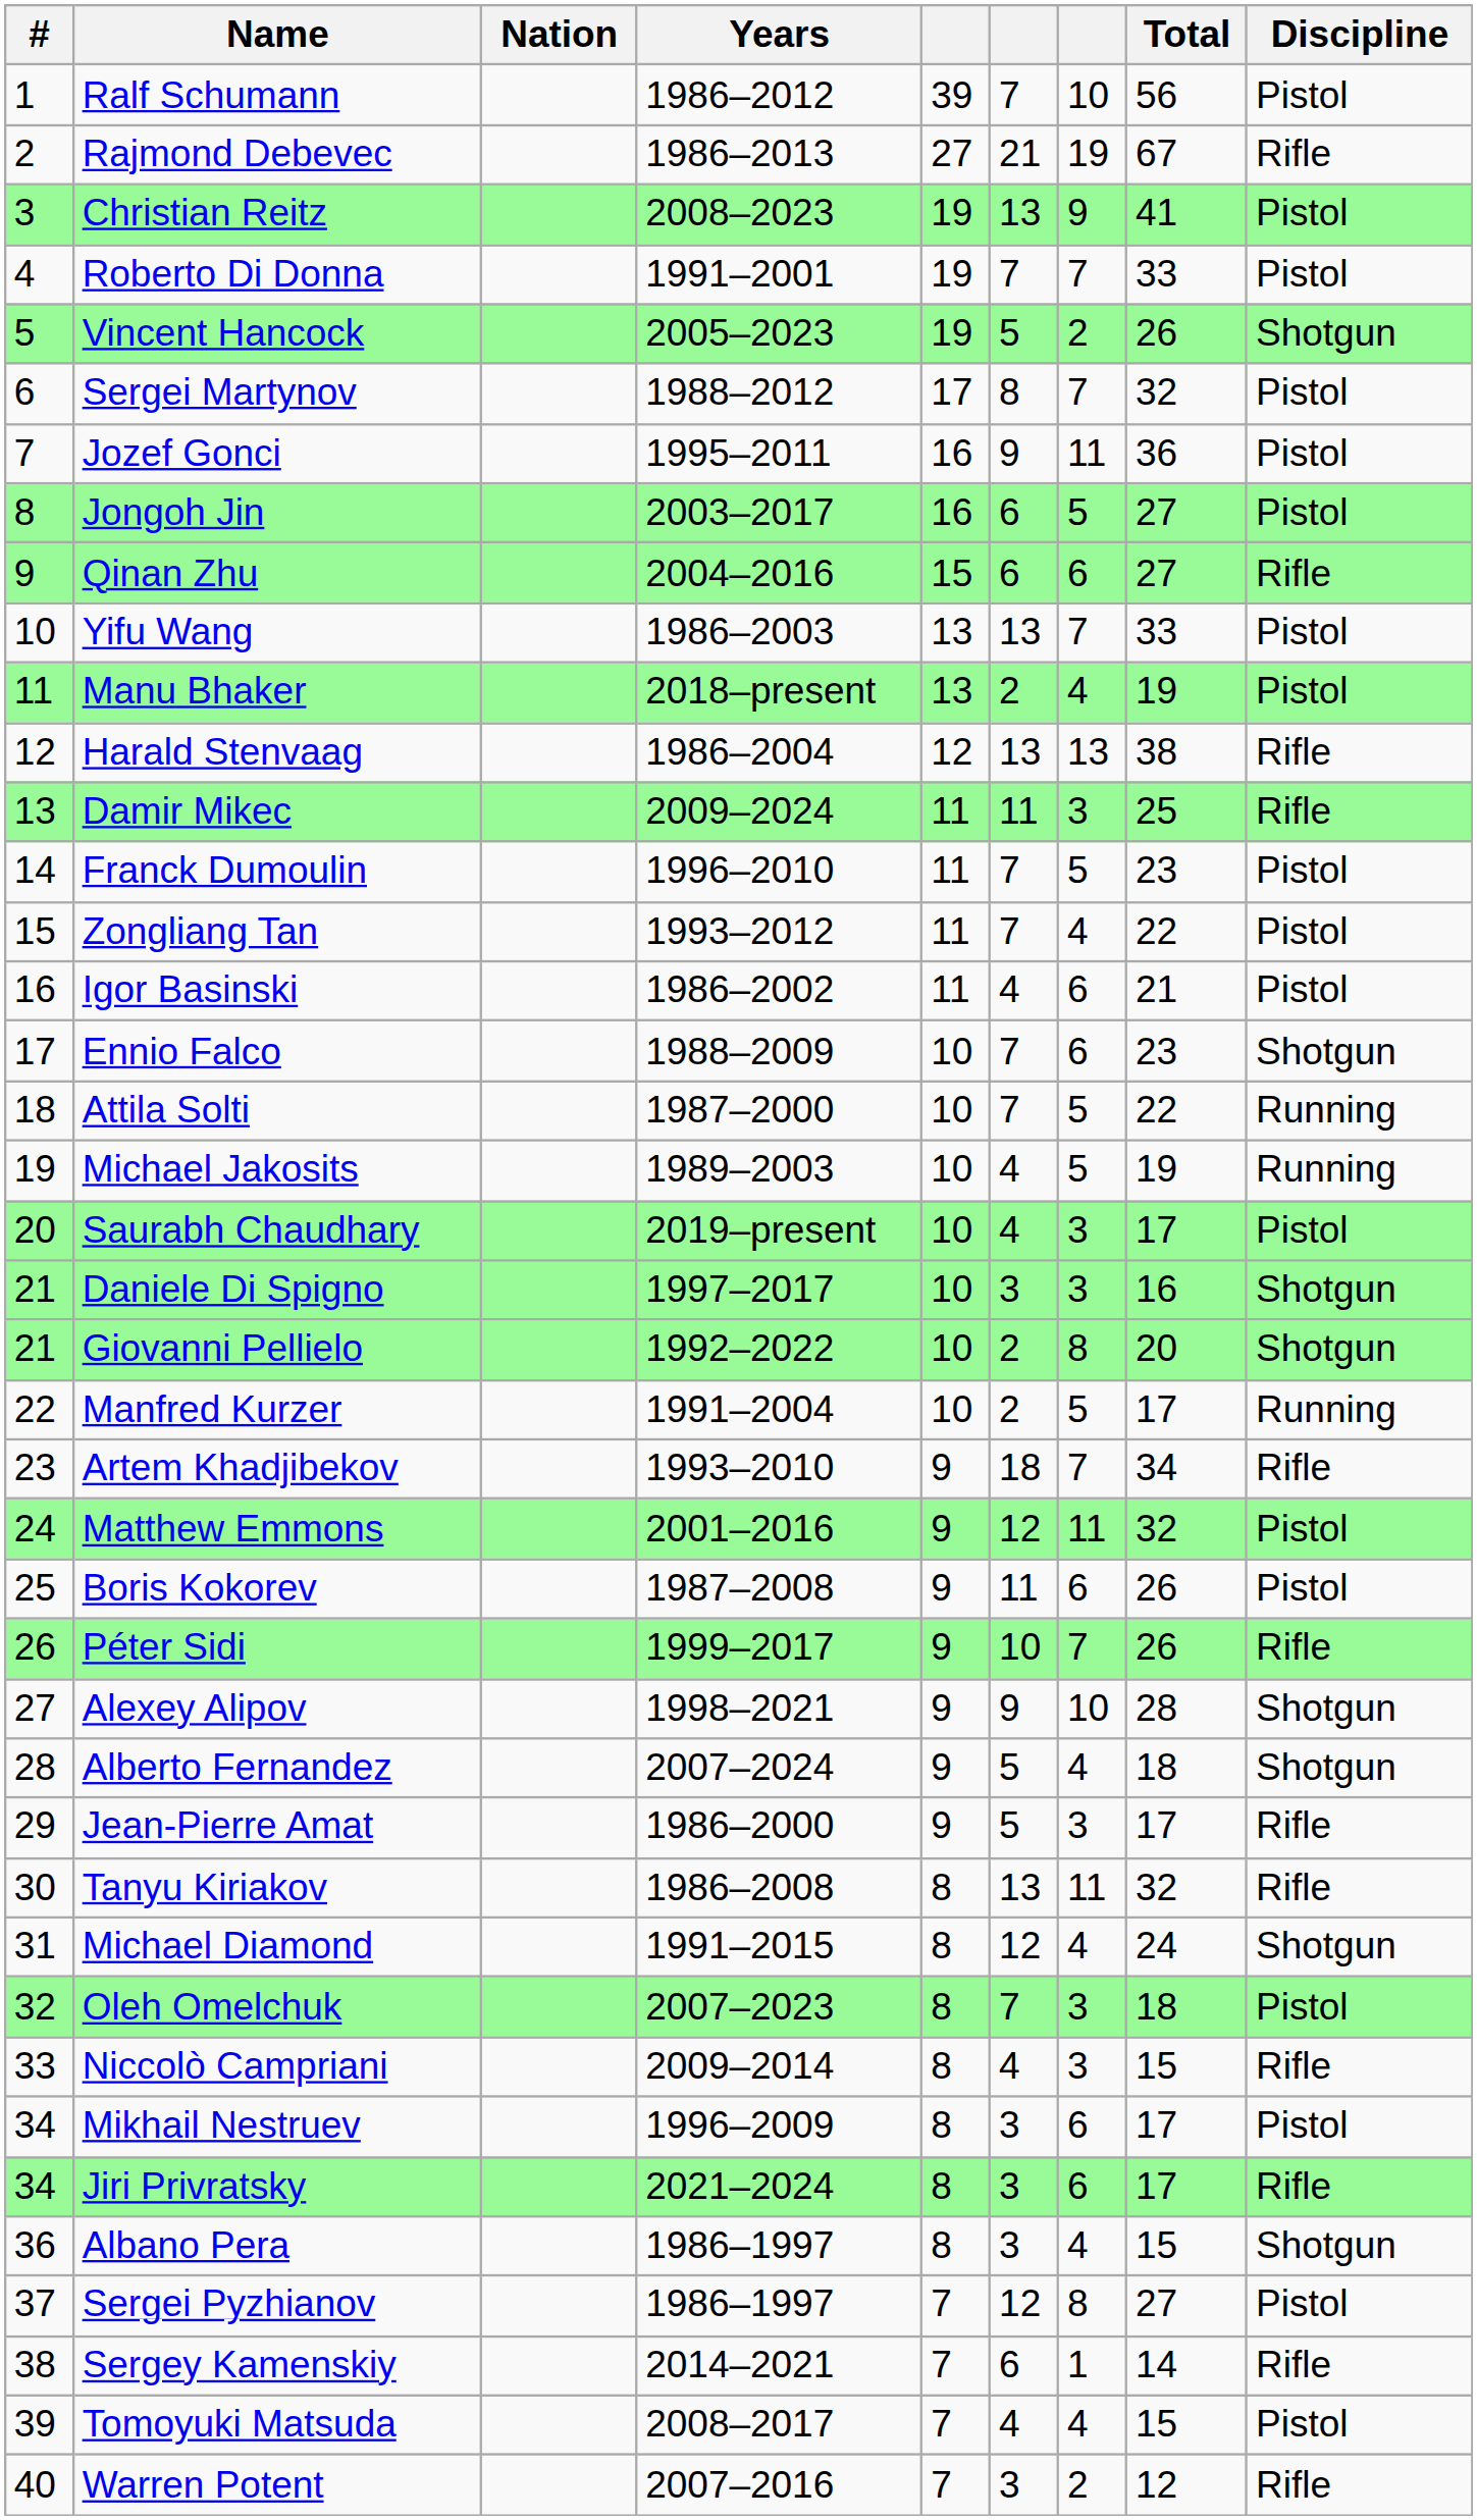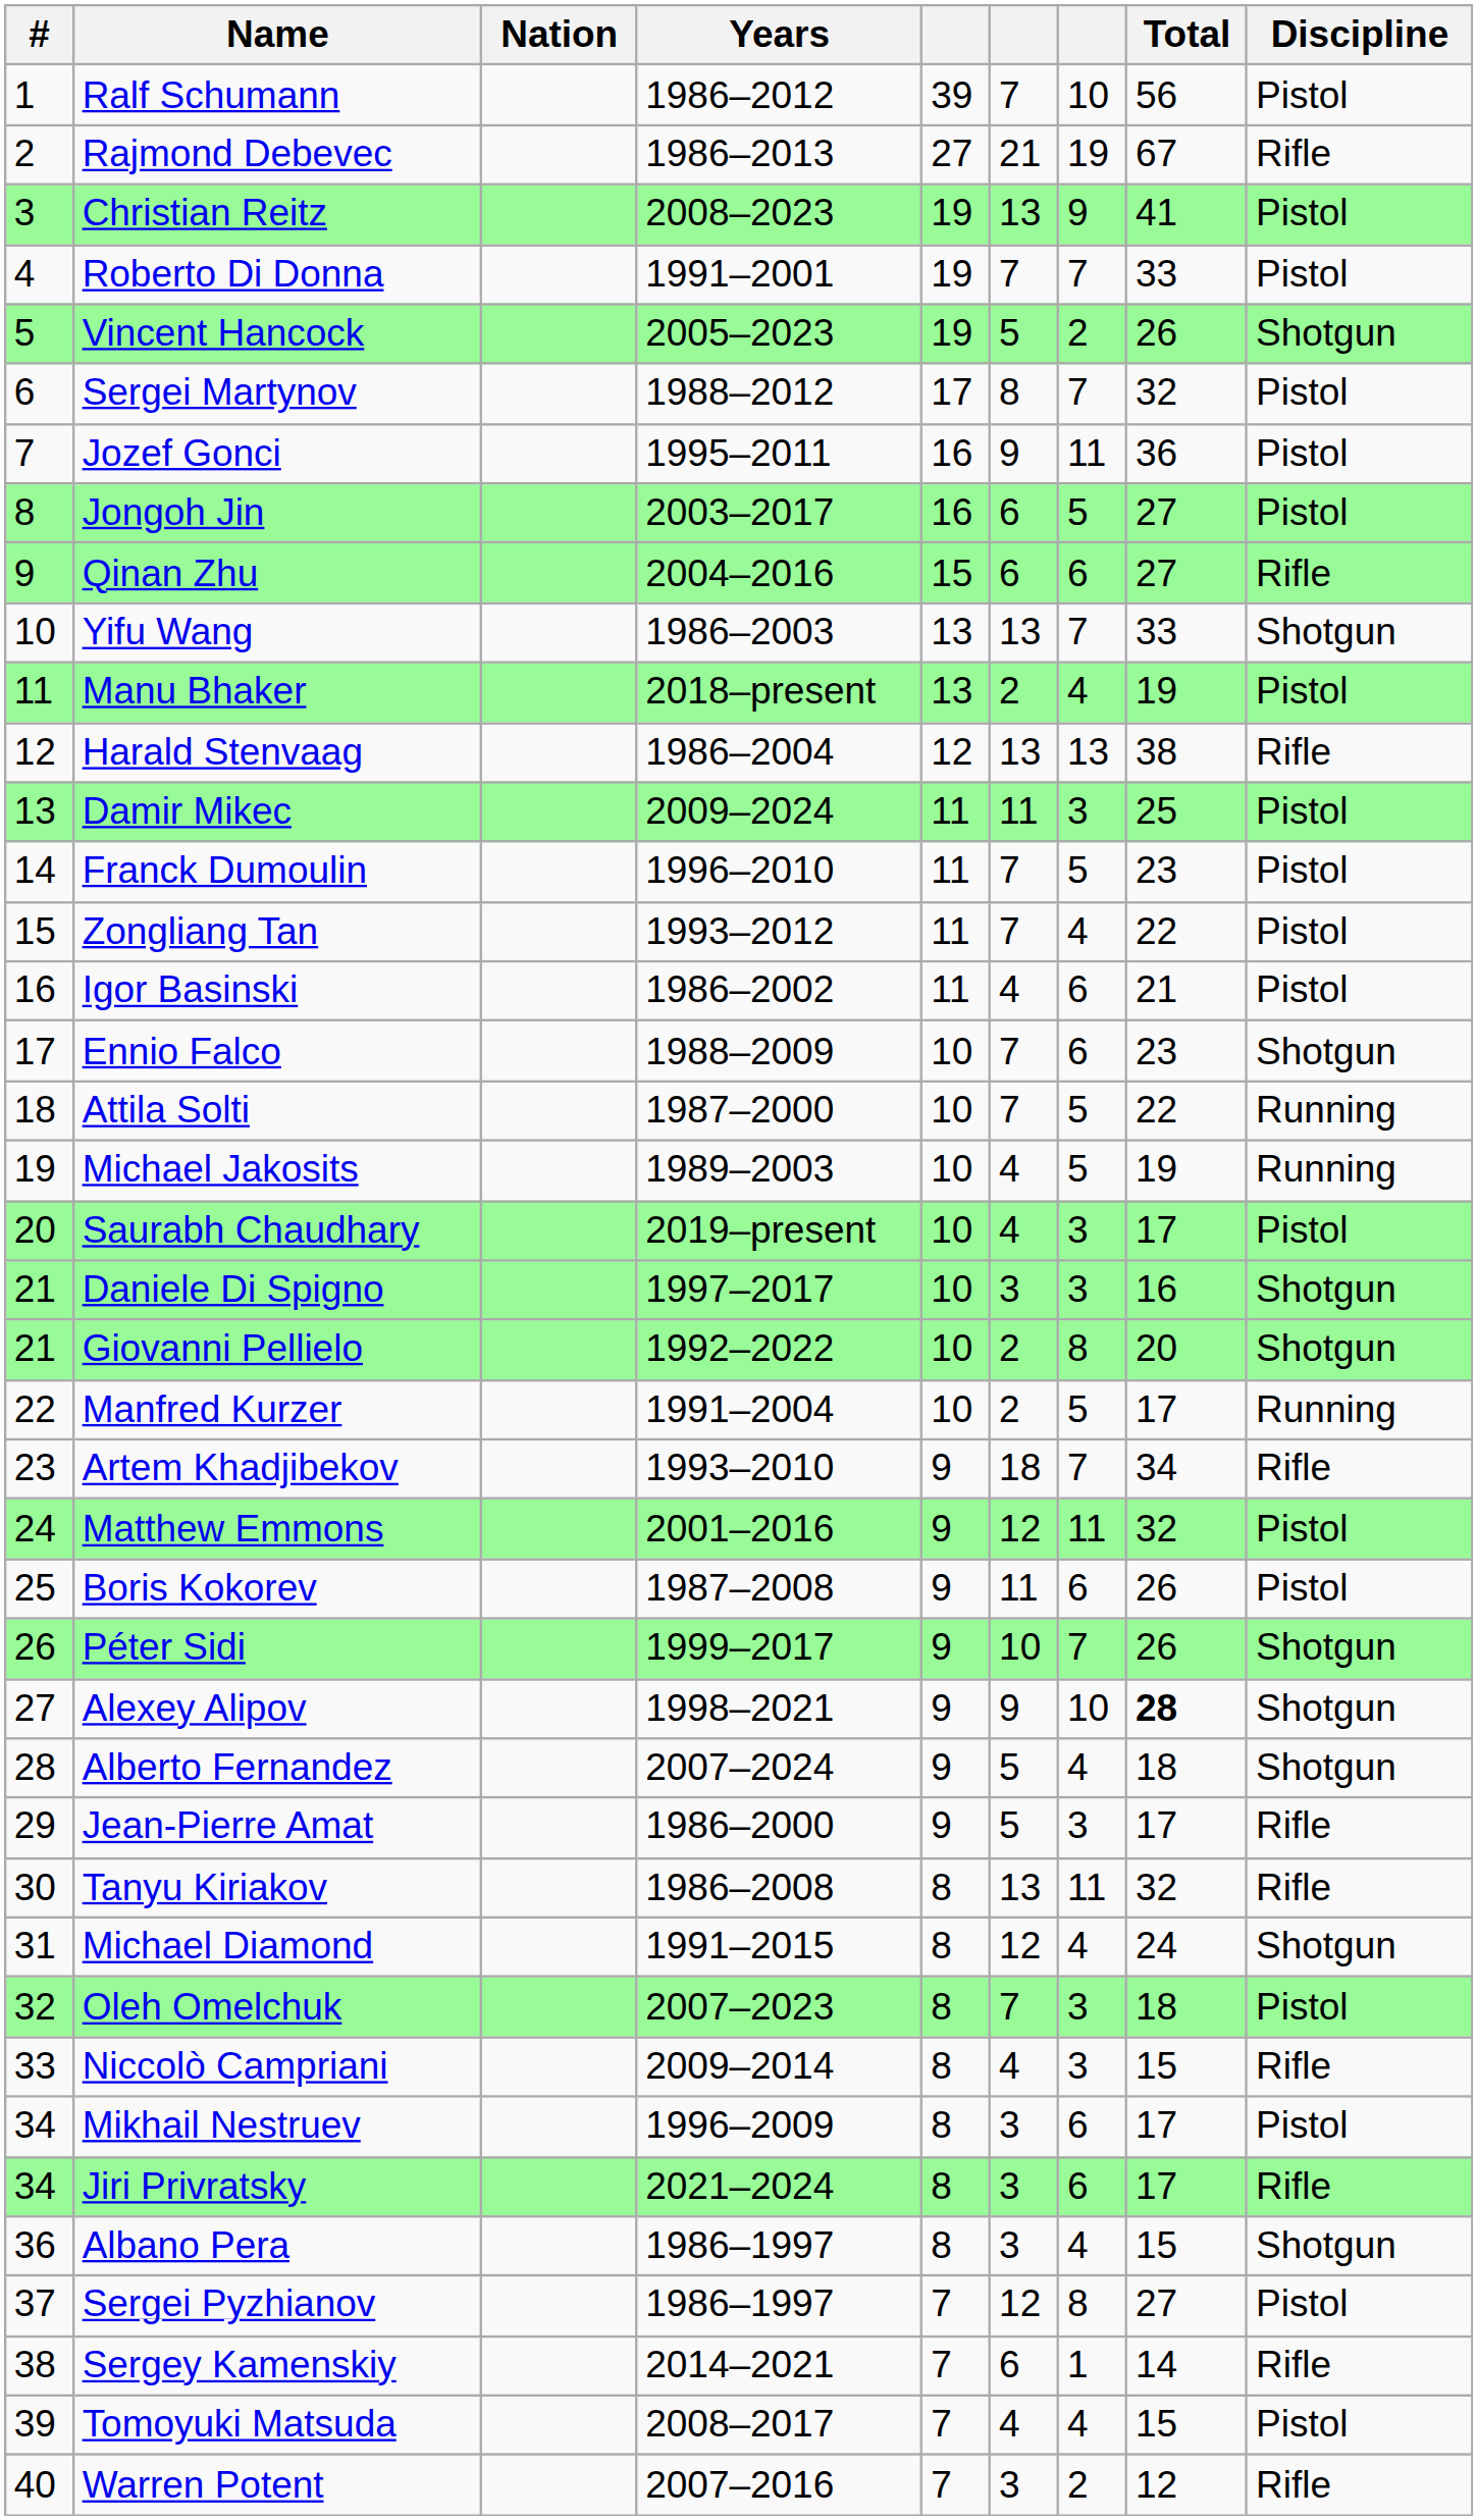Yifu Wang | Discipline: Pistol -> Shotgun
Damir Mikec | Discipline: Rifle -> Pistol
Péter Sidi | Discipline: Rifle -> Shotgun
Alexey Alipov | Total: normal -> bold
